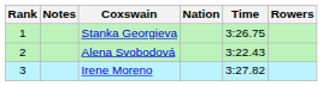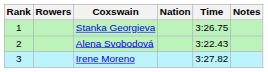columns swapped: Rowers <-> Notes
